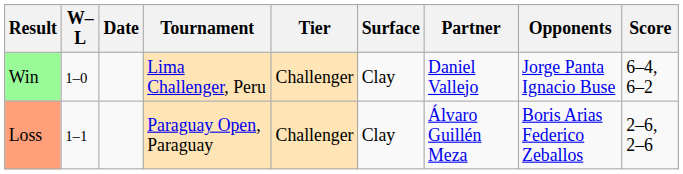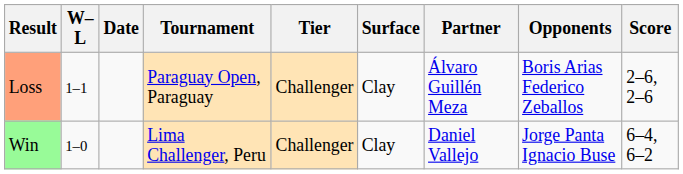rows swapped: Win <-> Loss
